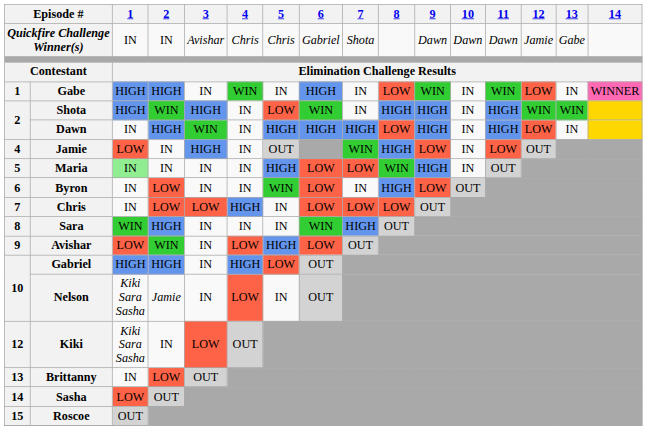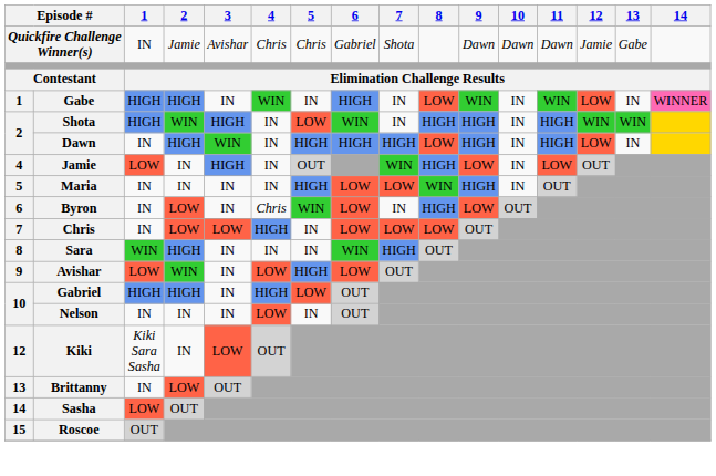Quickfire Challenge Winner(s) | 2: IN -> Jamie
Maria | 1: lightgreen background -> no background
Byron | 4: IN -> Chris
Nelson | 1: Kiki Sara Sasha -> IN
Nelson | 2: Jamie -> IN
